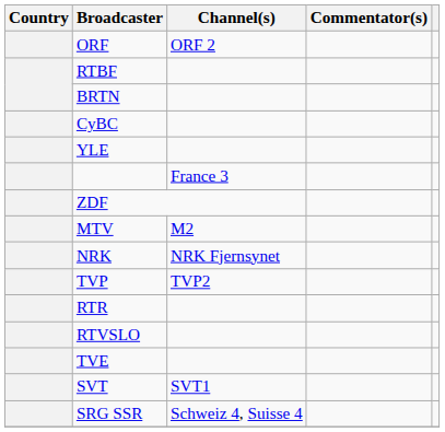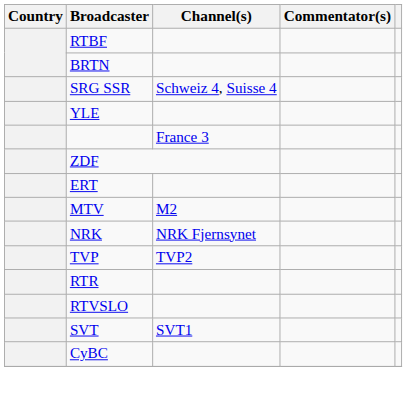- row: ORF | ORF 2
rows swapped: CyBC <-> SRG SSR
+ row: ERT
- row: TVE
